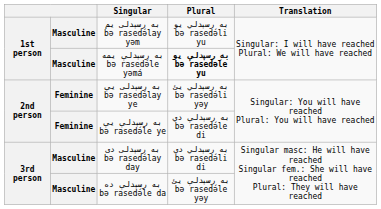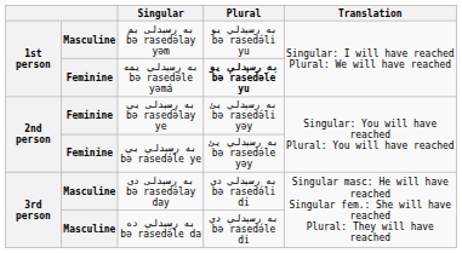به رسېدلې يمه bə rasedə́le yəmá | column 2: Masculine -> Feminine
به رسېدلې یې bə rasedə́le ye | Plural: به رسېدلې دي bə rasedə́le di -> به رسېدلې یئ bə rasedə́le yəy
به رسېدلې ده bə rasedə́le da | Plural: به رسېدلې یئ bə rasedə́le yəy -> به رسېدلې دي bə rasedə́le di
